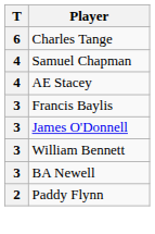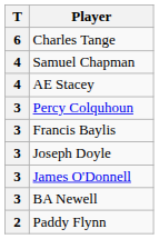+ row: 3 | Percy Colquhoun
+ row: 3 | Joseph Doyle
- row: 3 | William Bennett
